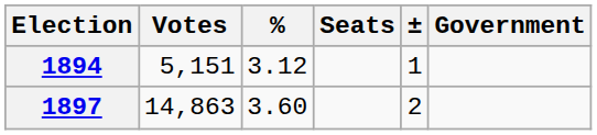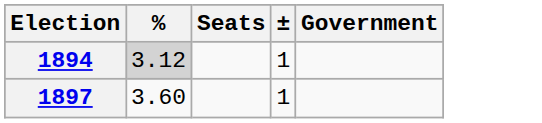- column: Votes | 5,151 | 14,863
1894 | %: no background -> lightgrey background
1897 | ±: 2 -> 1
